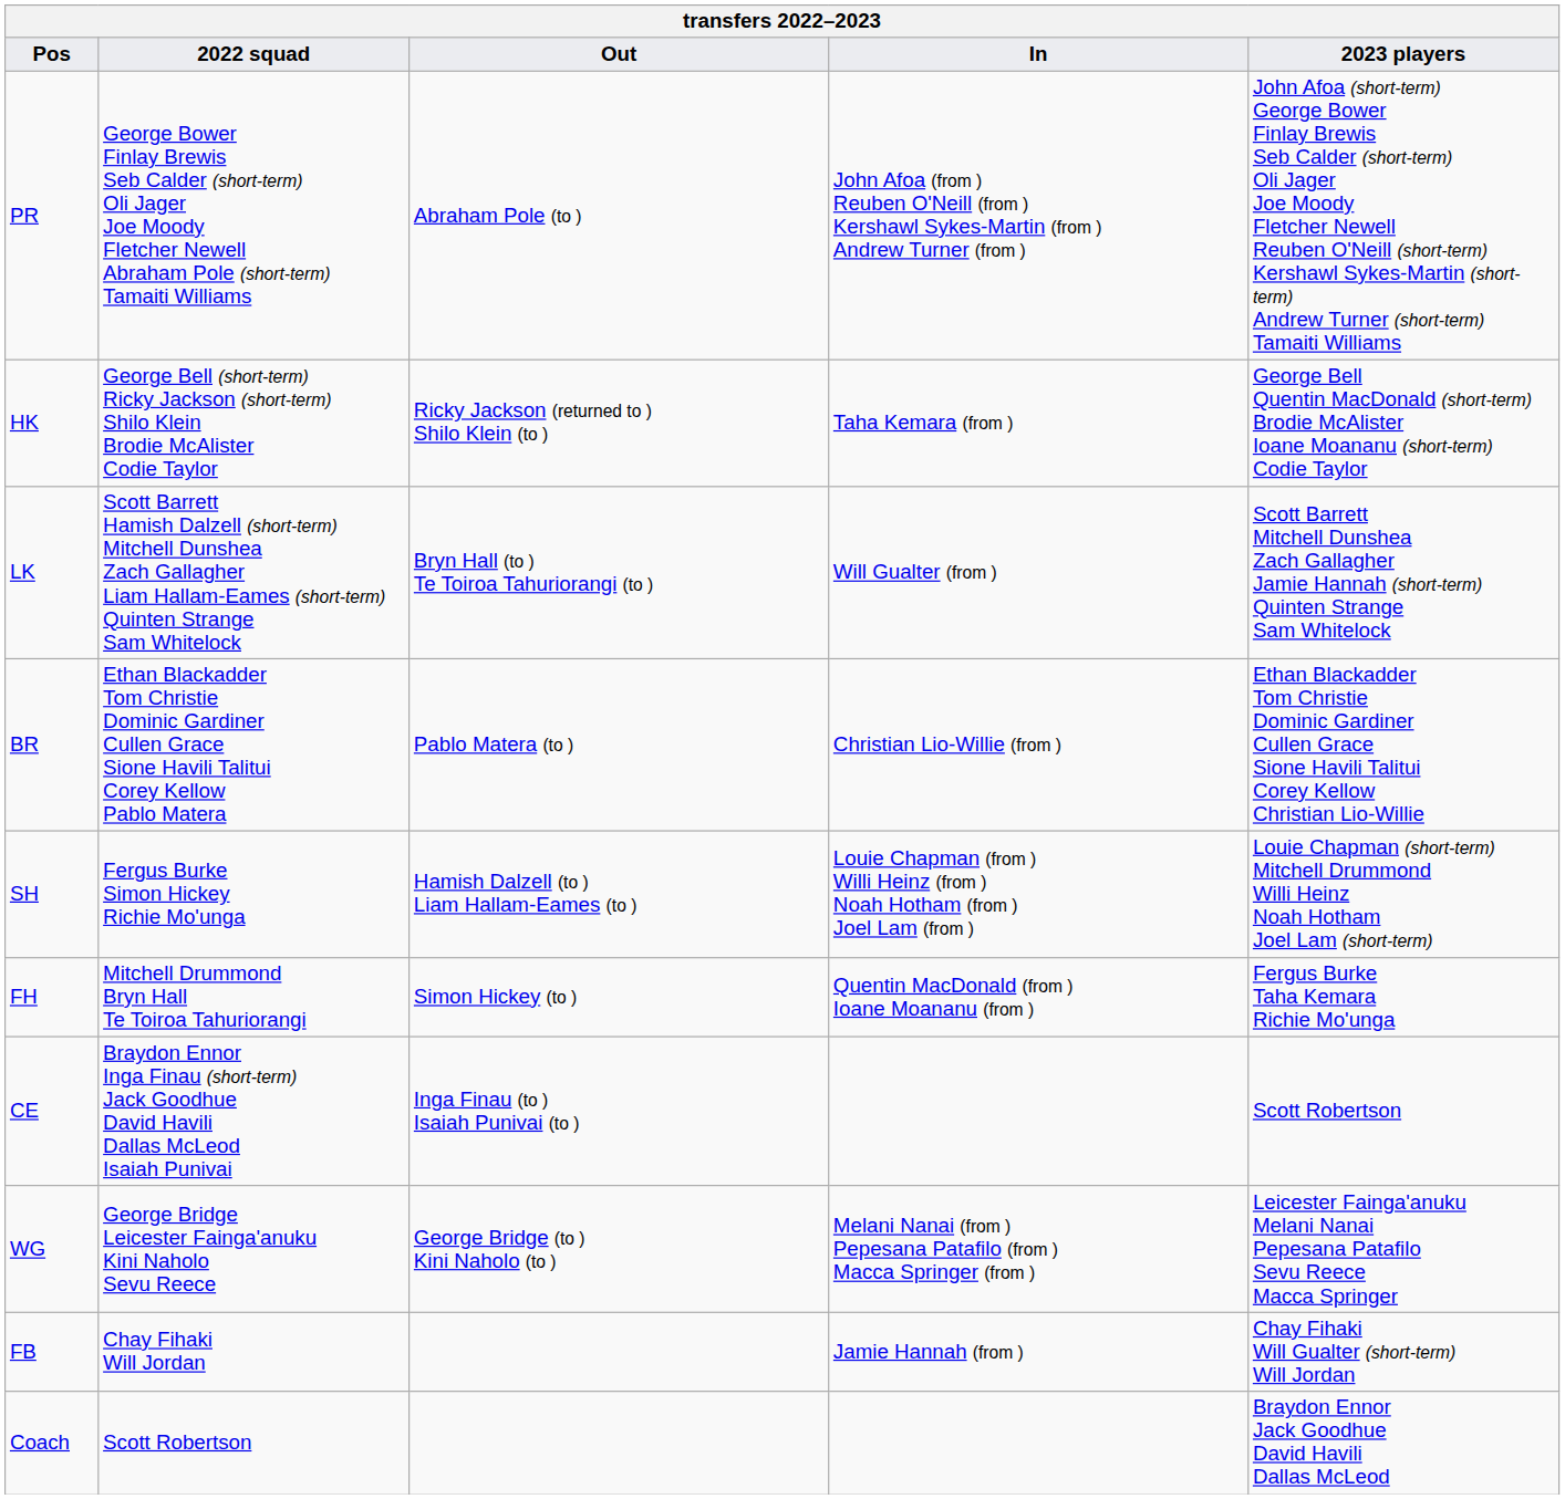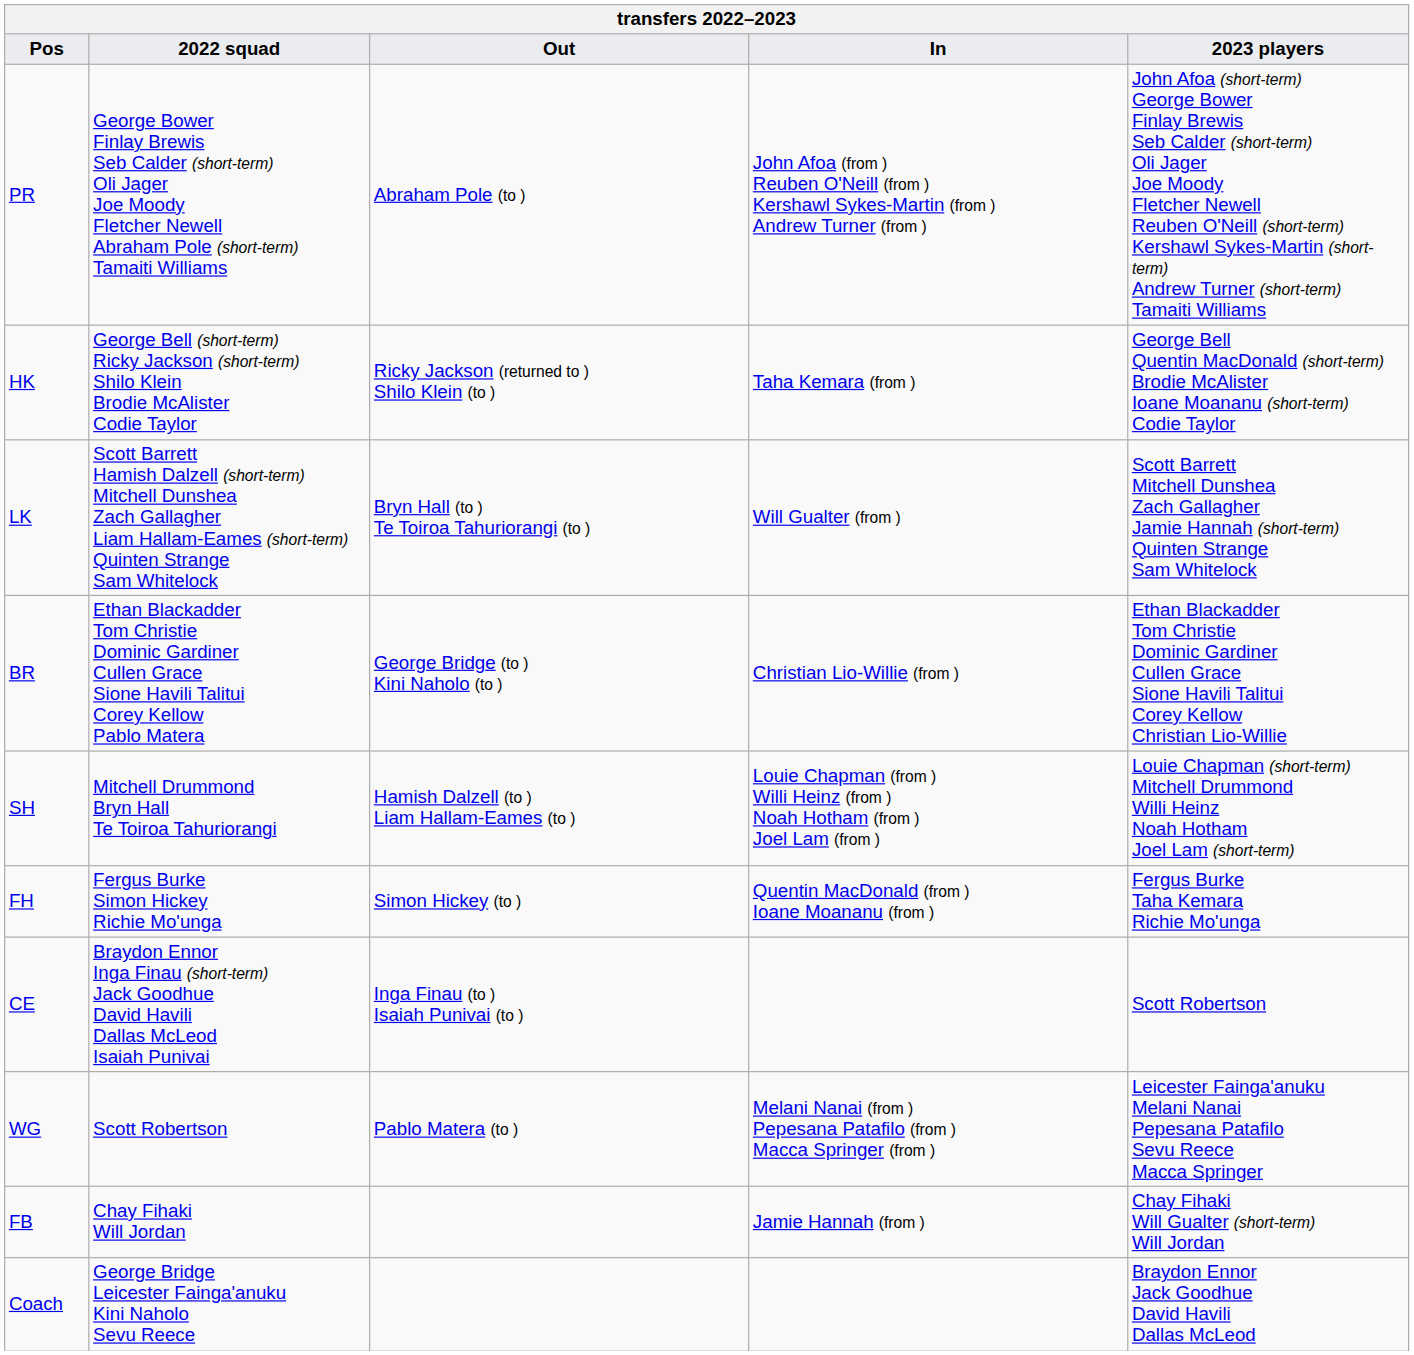BR | Out: Pablo Matera (to ) -> George Bridge (to ) Kini Naholo (to )
SH | 2022 squad: Fergus Burke Simon Hickey Richie Mo'unga -> Mitchell Drummond Bryn Hall Te Toiroa Tahuriorangi
FH | 2022 squad: Mitchell Drummond Bryn Hall Te Toiroa Tahuriorangi -> Fergus Burke Simon Hickey Richie Mo'unga
WG | 2022 squad: George Bridge Leicester Fainga'anuku Kini Naholo Sevu Reece -> Scott Robertson
WG | Out: George Bridge (to ) Kini Naholo (to ) -> Pablo Matera (to )
Coach | 2022 squad: Scott Robertson -> George Bridge Leicester Fainga'anuku Kini Naholo Sevu Reece
